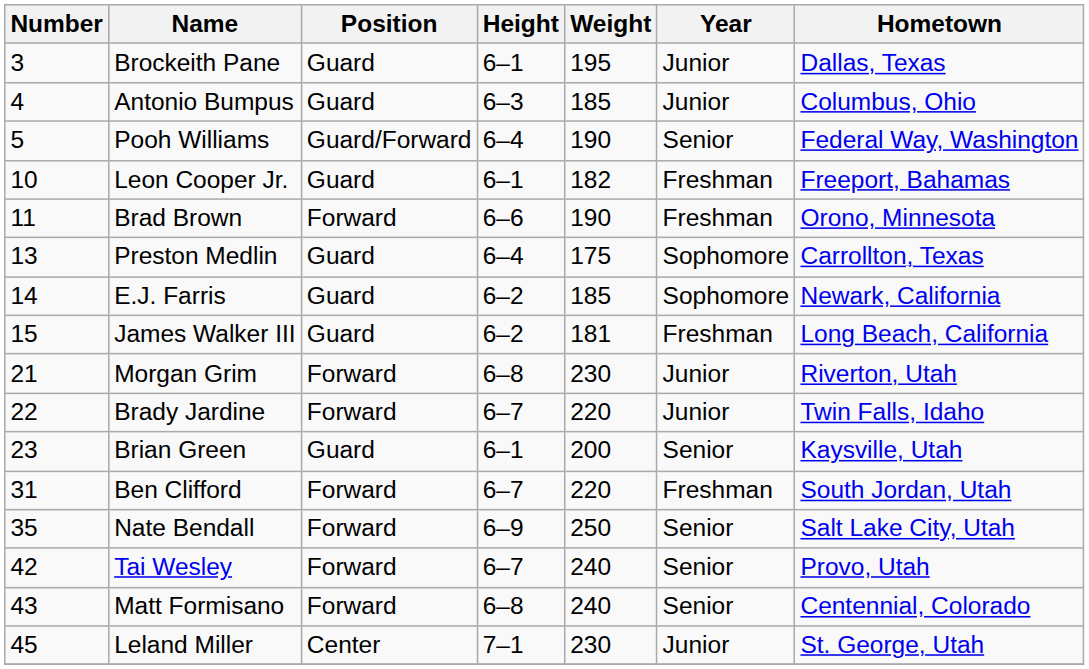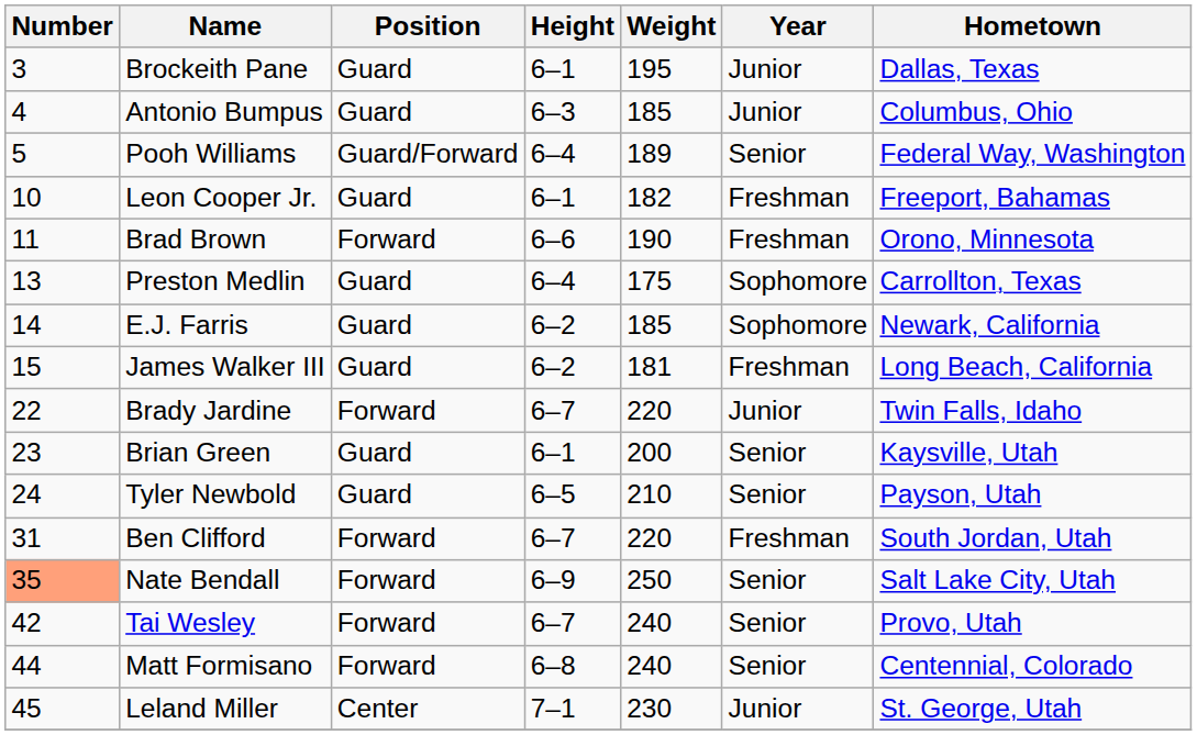Pooh Williams | Weight: 190 -> 189
- row: 21 | Morgan Grim | Forward | 6–8 | 230 | Junior | Riverton, Utah
+ row: 24 | Tyler Newbold | Guard | 6–5 | 210 | Senior | Payson, Utah
Nate Bendall | Number: no background -> lightsalmon background
Matt Formisano | Number: 43 -> 44
